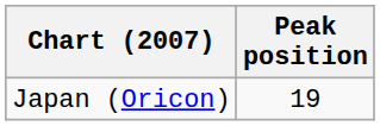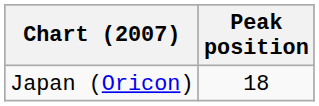Japan (Oricon) | Peak position: 19 -> 18
